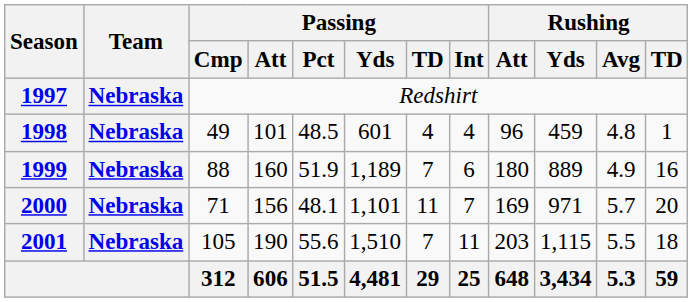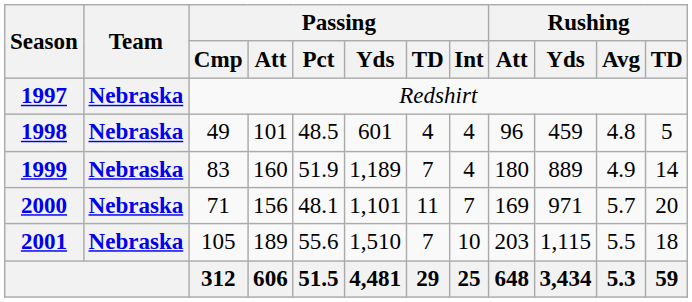1998 | Rushing / TD: 1 -> 5
1999 | Passing / Cmp: 88 -> 83
1999 | Passing / Int: 6 -> 4
1999 | Rushing / TD: 16 -> 14
2001 | Passing / Att: 190 -> 189
2001 | Passing / Int: 11 -> 10
